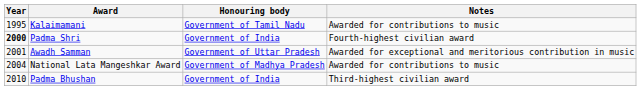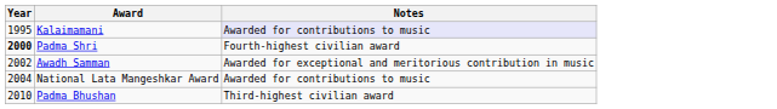- column: Honouring body | Government of Tamil Nadu | Government of India | Government of Uttar Pradesh | Government of Madhya Pradesh | Government of India
Kalaimamani | Notes: no background -> lavender background
Awadh Samman | Year: 2001 -> 2002
